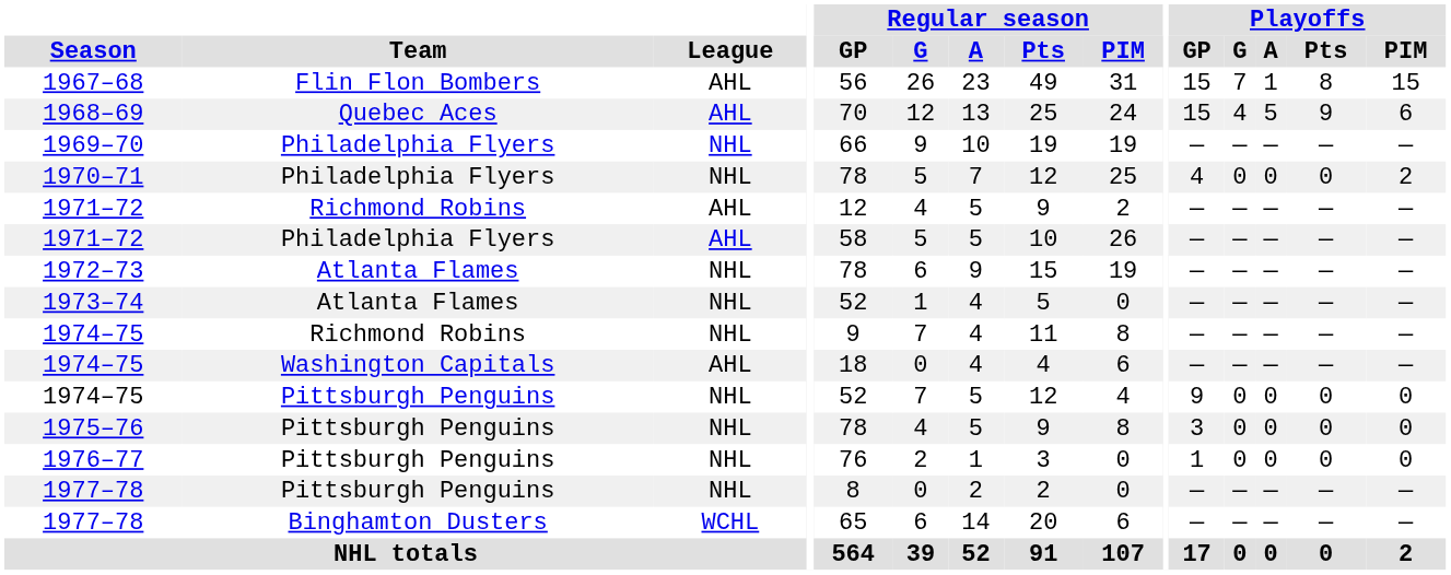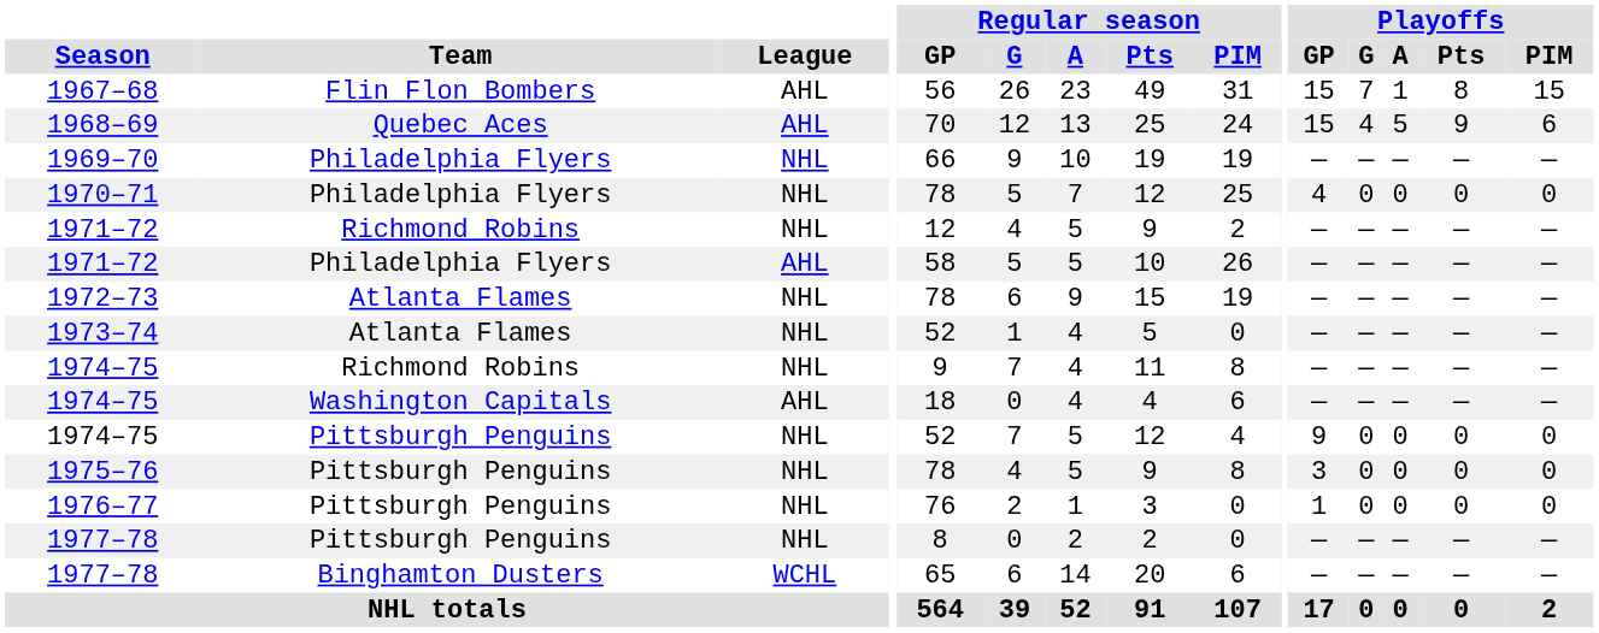1970–71 | Playoffs / PIM: 2 -> 0
1971–72 / Richmond Robins | League: AHL -> NHL
